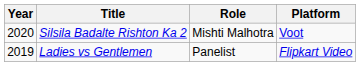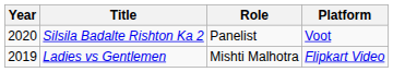Silsila Badalte Rishton Ka 2 | Role: Mishti Malhotra -> Panelist
Ladies vs Gentlemen | Role: Panelist -> Mishti Malhotra
